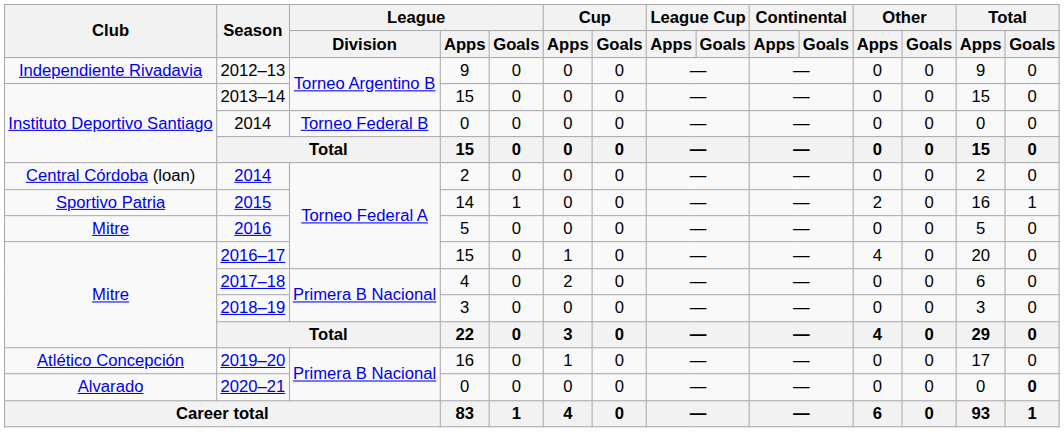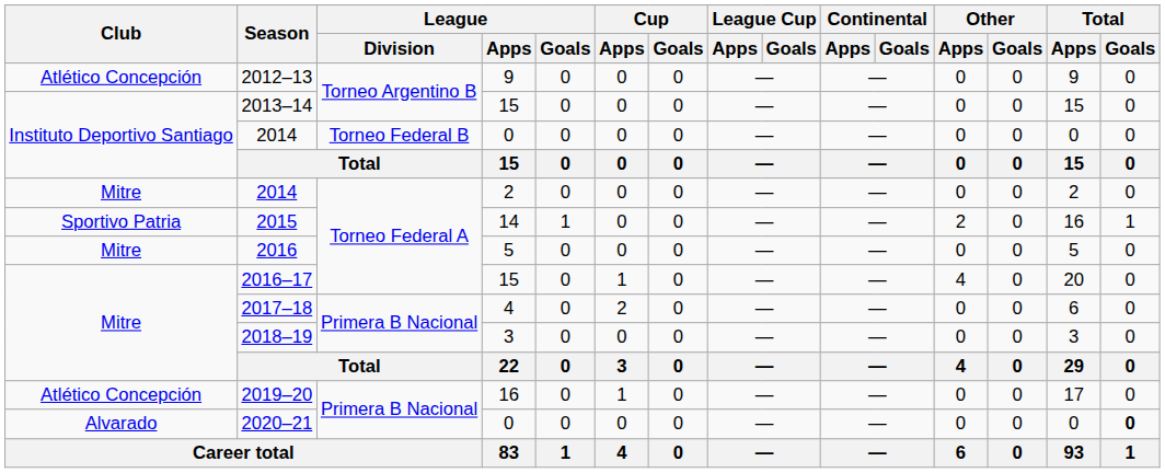2012–13 | Club: Independiente Rivadavia -> Atlético Concepción
2014 / 2 | Club: Central Córdoba (loan) -> Mitre
